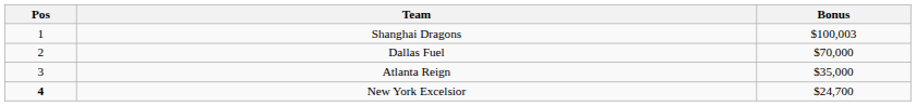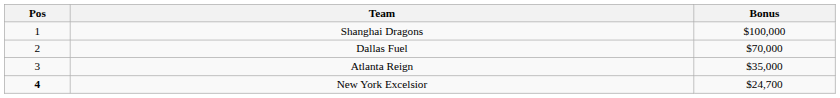Shanghai Dragons | Bonus: $100,003 -> $100,000
